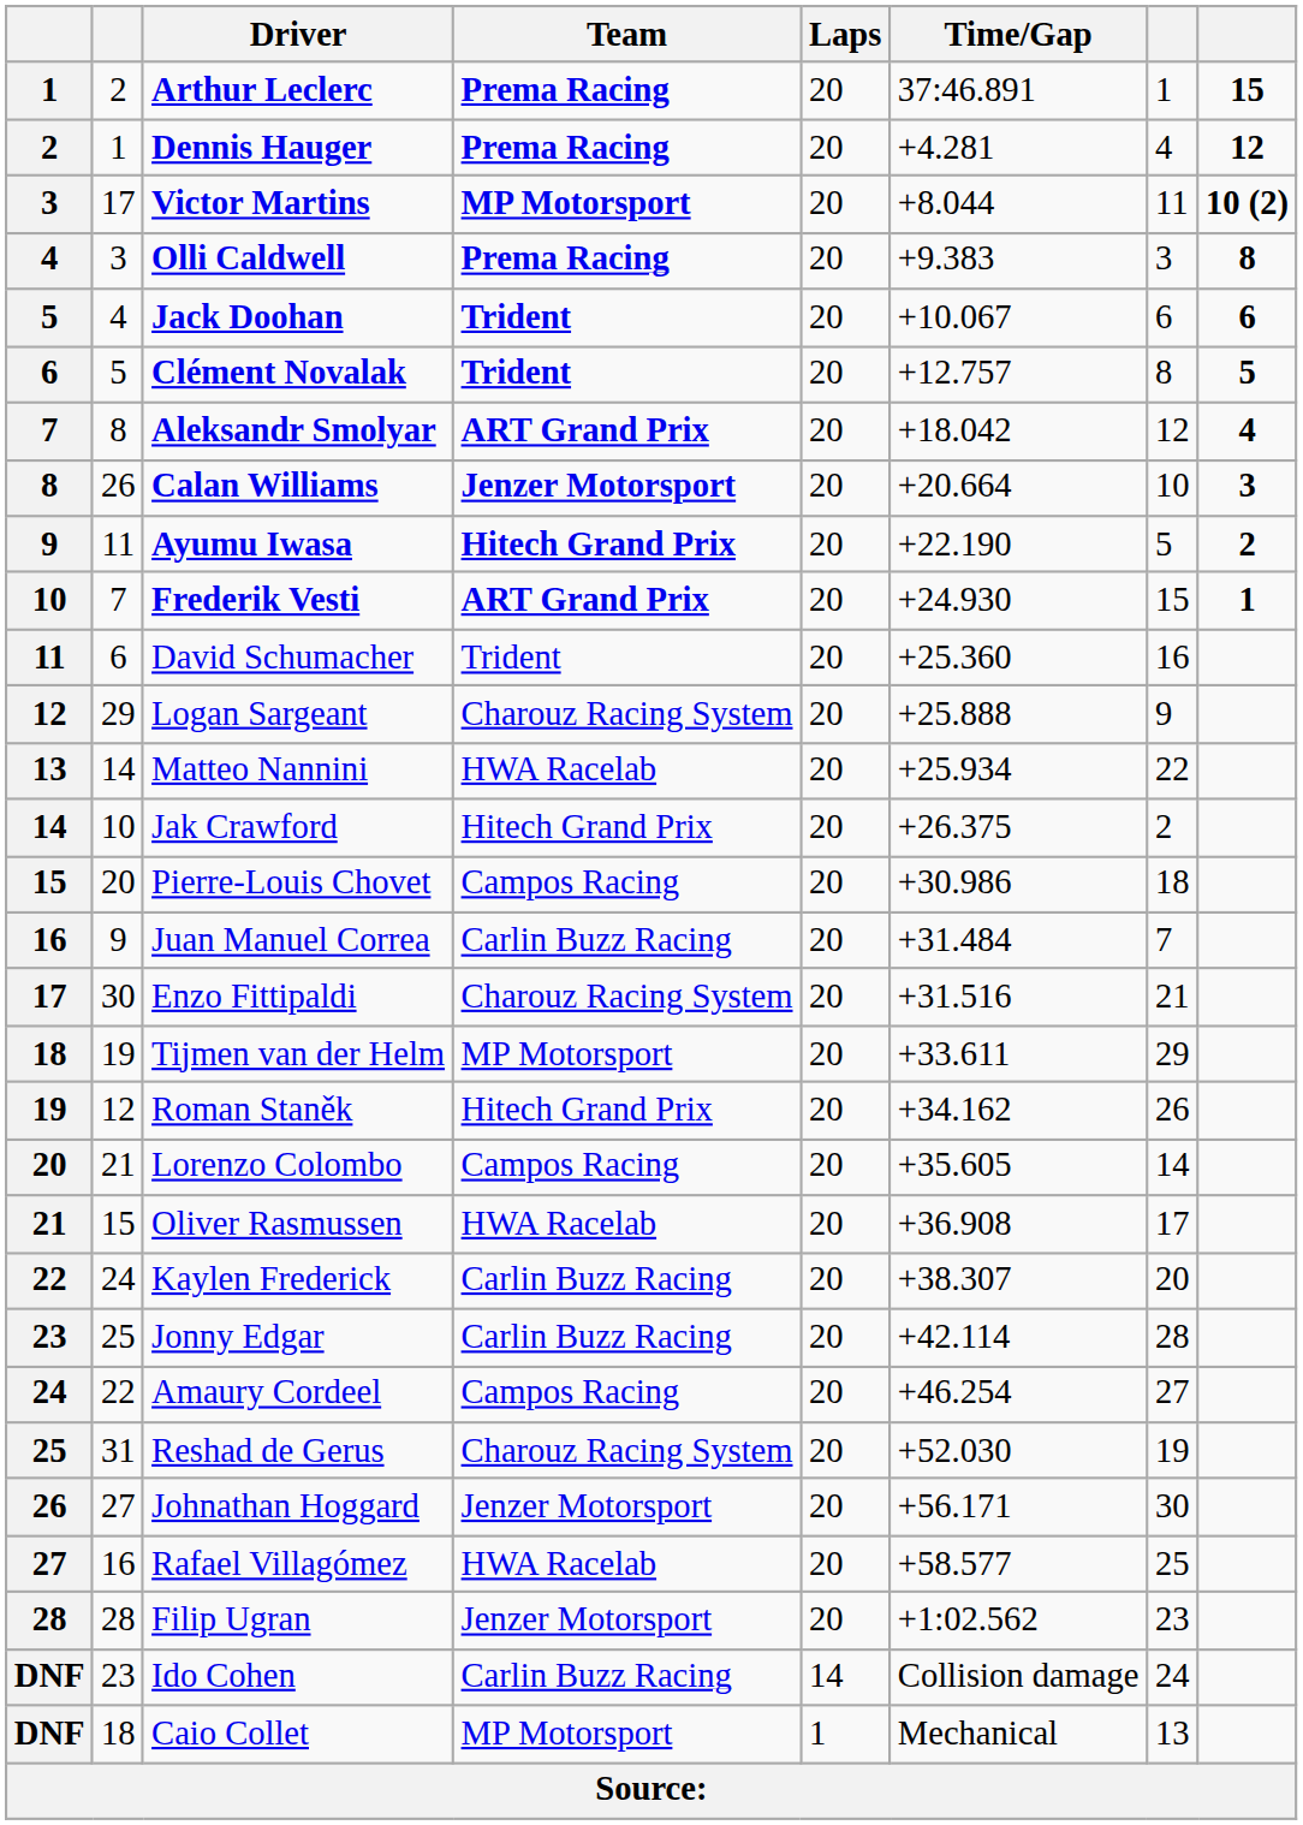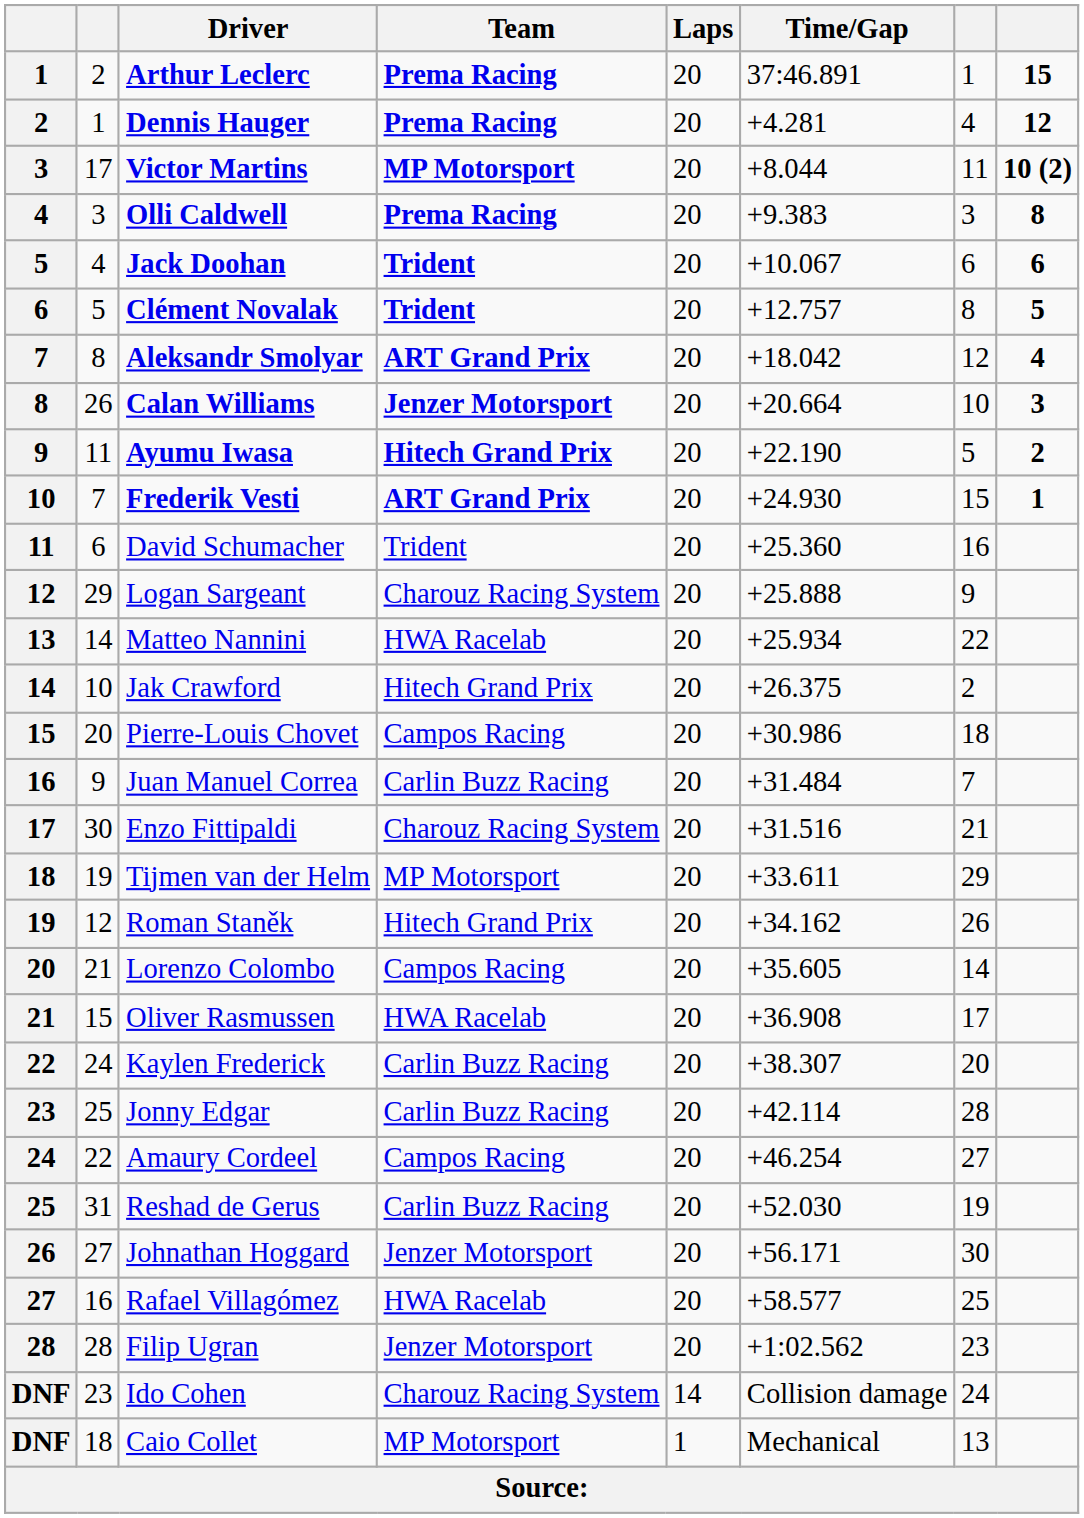Reshad de Gerus | Team: Charouz Racing System -> Carlin Buzz Racing
Ido Cohen | Team: Carlin Buzz Racing -> Charouz Racing System
